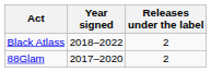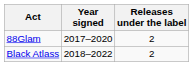rows swapped: 88Glam <-> Black Atlass
